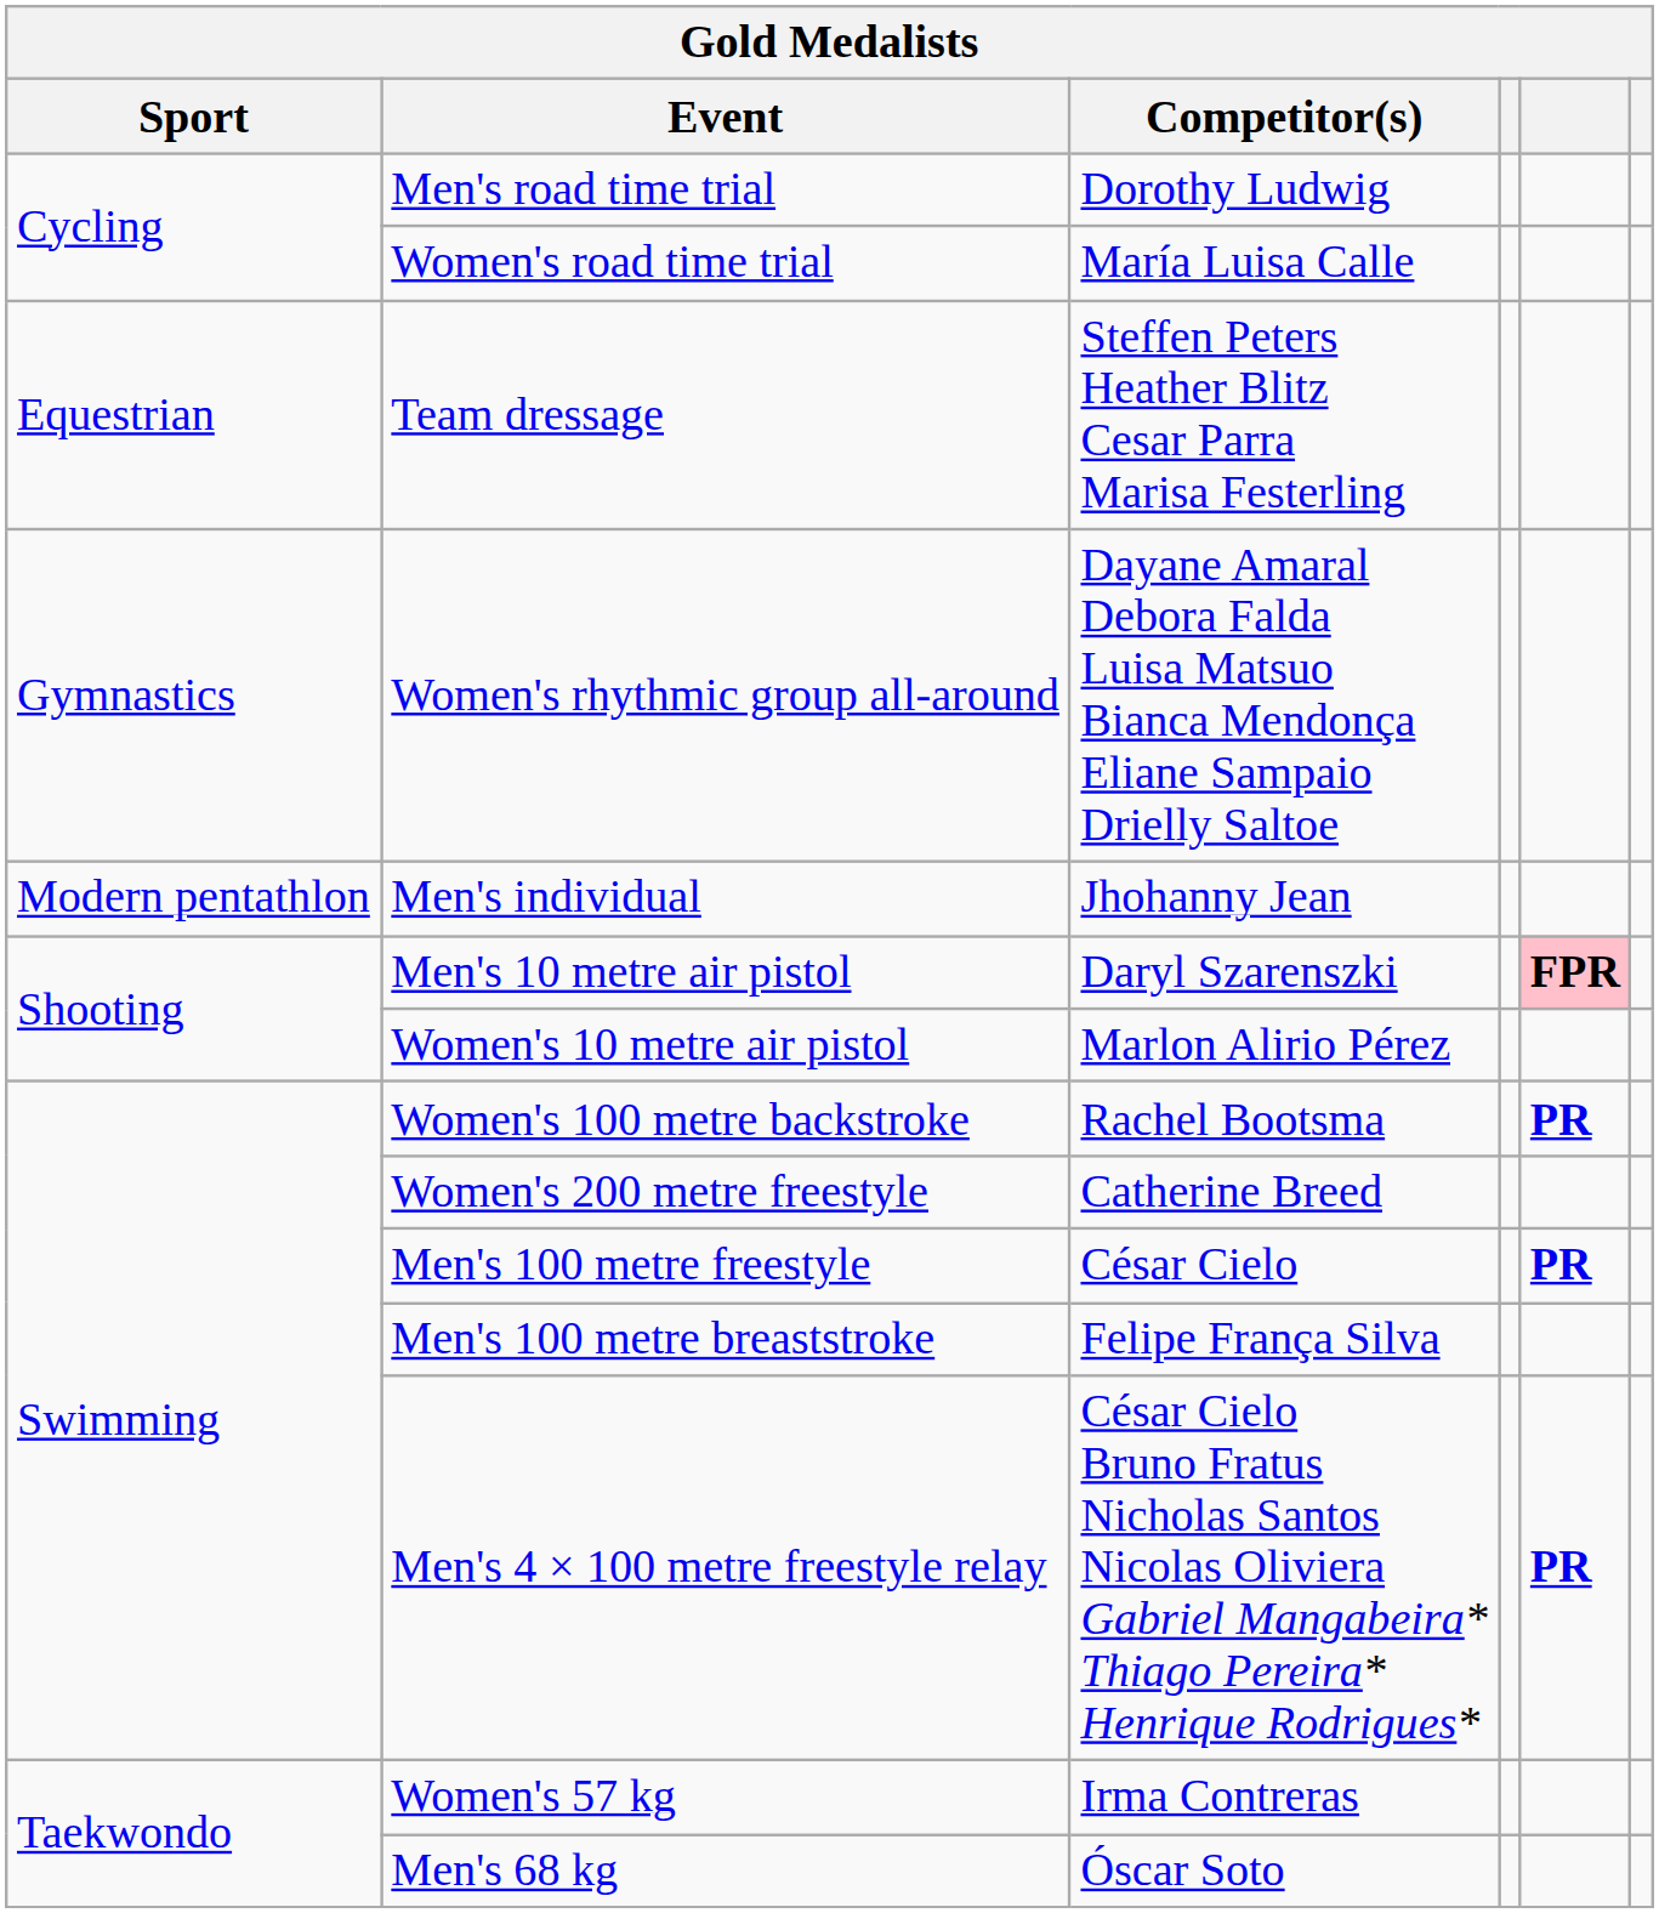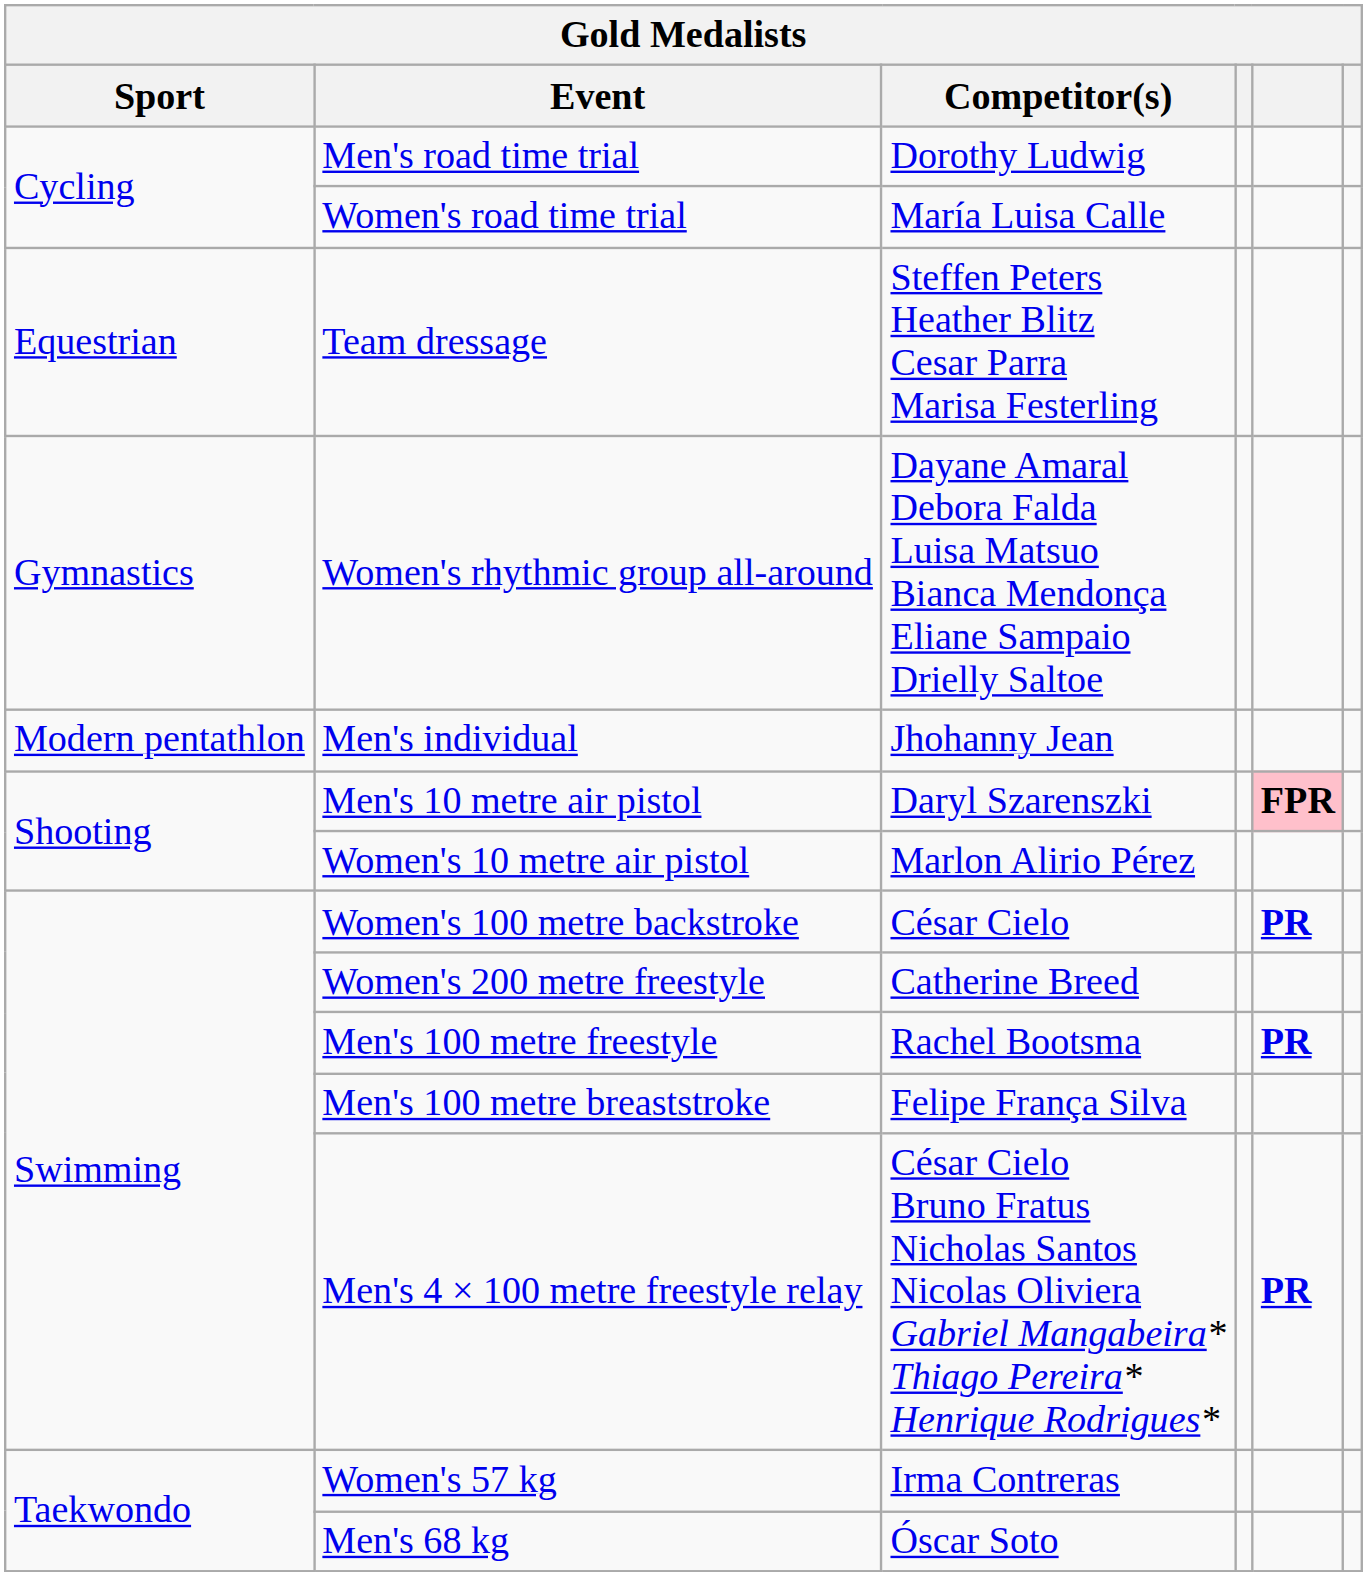Women's 100 metre backstroke | Competitor(s): Rachel Bootsma -> César Cielo
Men's 100 metre freestyle | Competitor(s): César Cielo -> Rachel Bootsma
